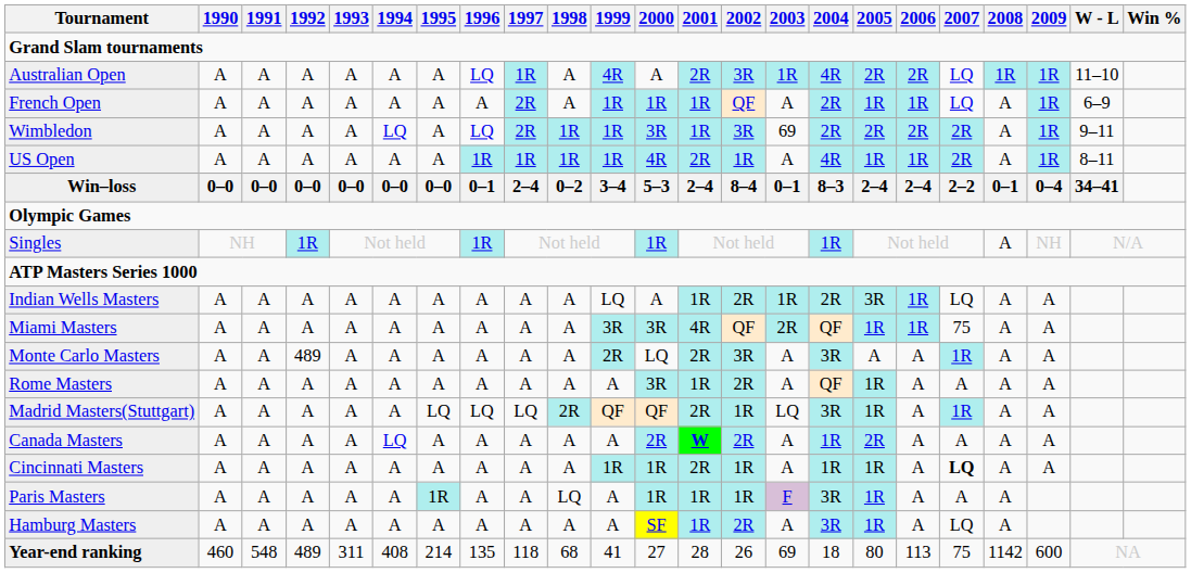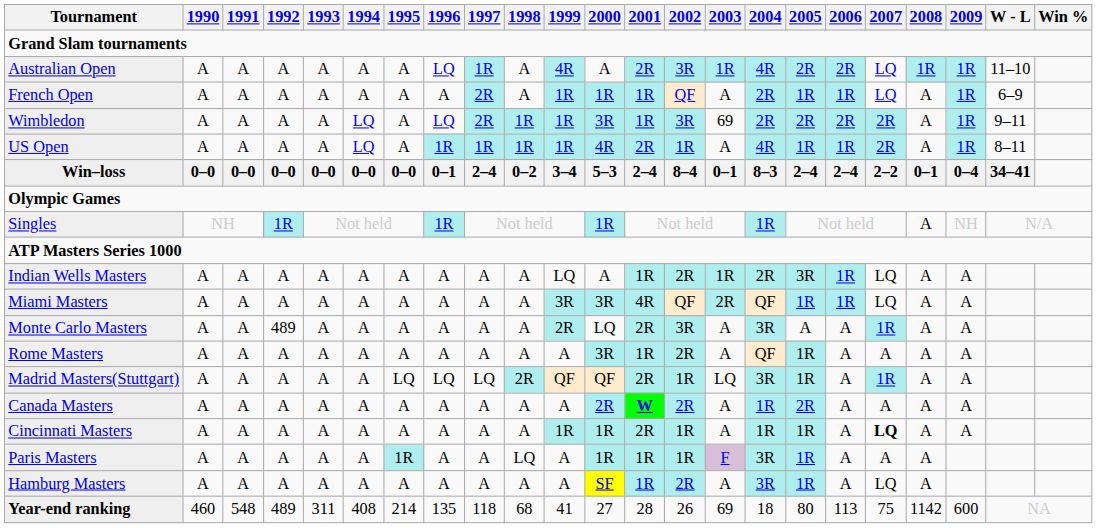US Open | 1994: A -> LQ
Miami Masters | 2007: 75 -> LQ
Canada Masters | 1994: LQ -> A
